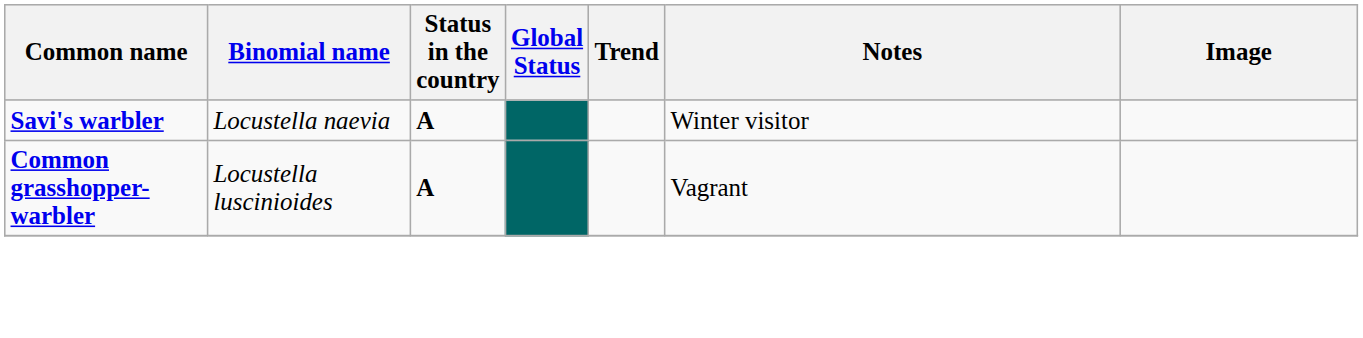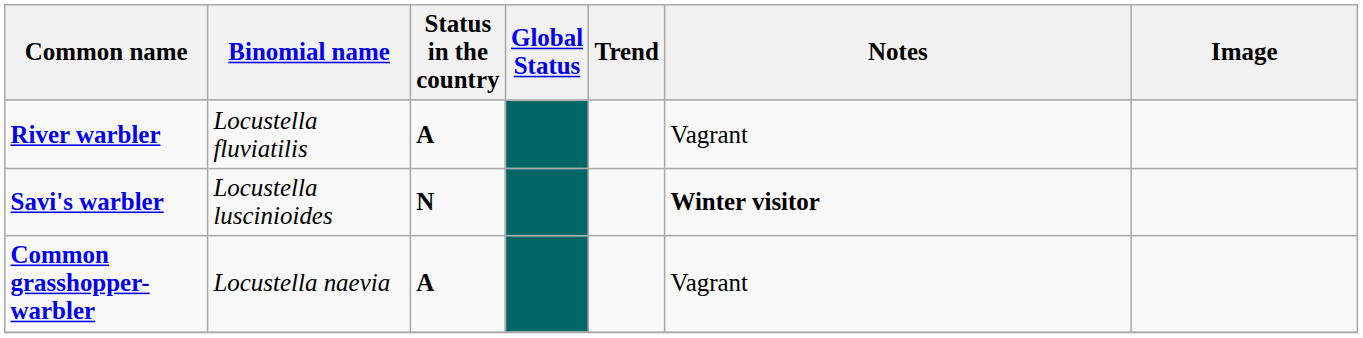+ row: River warbler | Locustella fluviatilis | A | Vagrant
Savi's warbler | Binomial name: Locustella naevia -> Locustella luscinioides
Savi's warbler | Status in the country: A -> N
Savi's warbler | Notes: normal -> bold
Common grasshopper-warbler | Binomial name: Locustella luscinioides -> Locustella naevia
